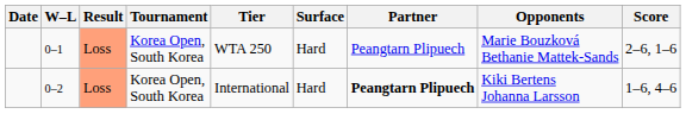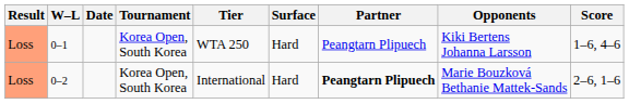columns swapped: Result <-> Date
0–1 | Opponents: Marie Bouzková Bethanie Mattek-Sands -> Kiki Bertens Johanna Larsson
0–1 | Score: 2–6, 1–6 -> 1–6, 4–6
0–2 | Opponents: Kiki Bertens Johanna Larsson -> Marie Bouzková Bethanie Mattek-Sands
0–2 | Score: 1–6, 4–6 -> 2–6, 1–6
